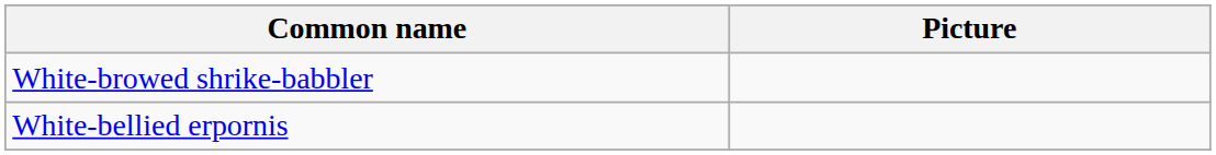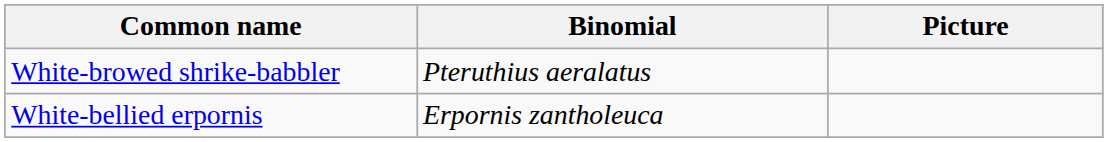+ column: Binomial | Pteruthius aeralatus | Erpornis zantholeuca
